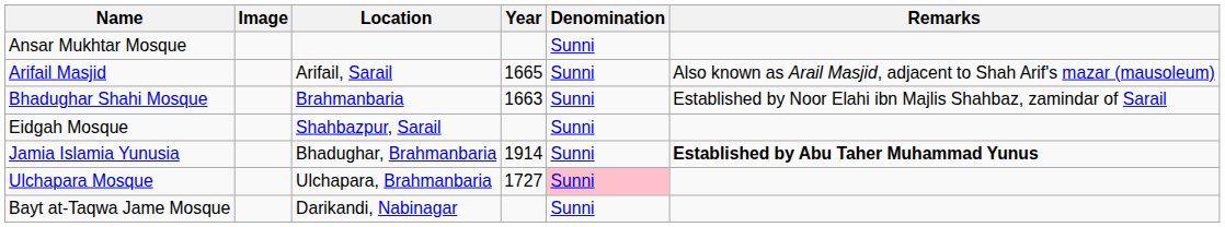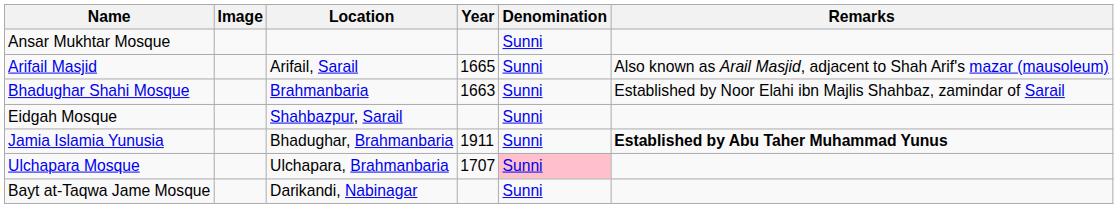Jamia Islamia Yunusia | Year: 1914 -> 1911
Ulchapara Mosque | Year: 1727 -> 1707
